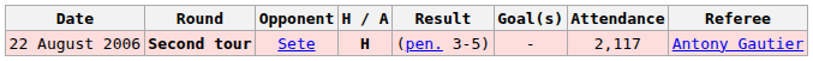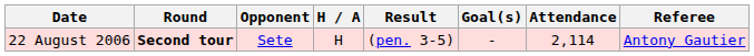22 August 2006 | H / A: bold -> normal
22 August 2006 | Attendance: 2,117 -> 2,114
